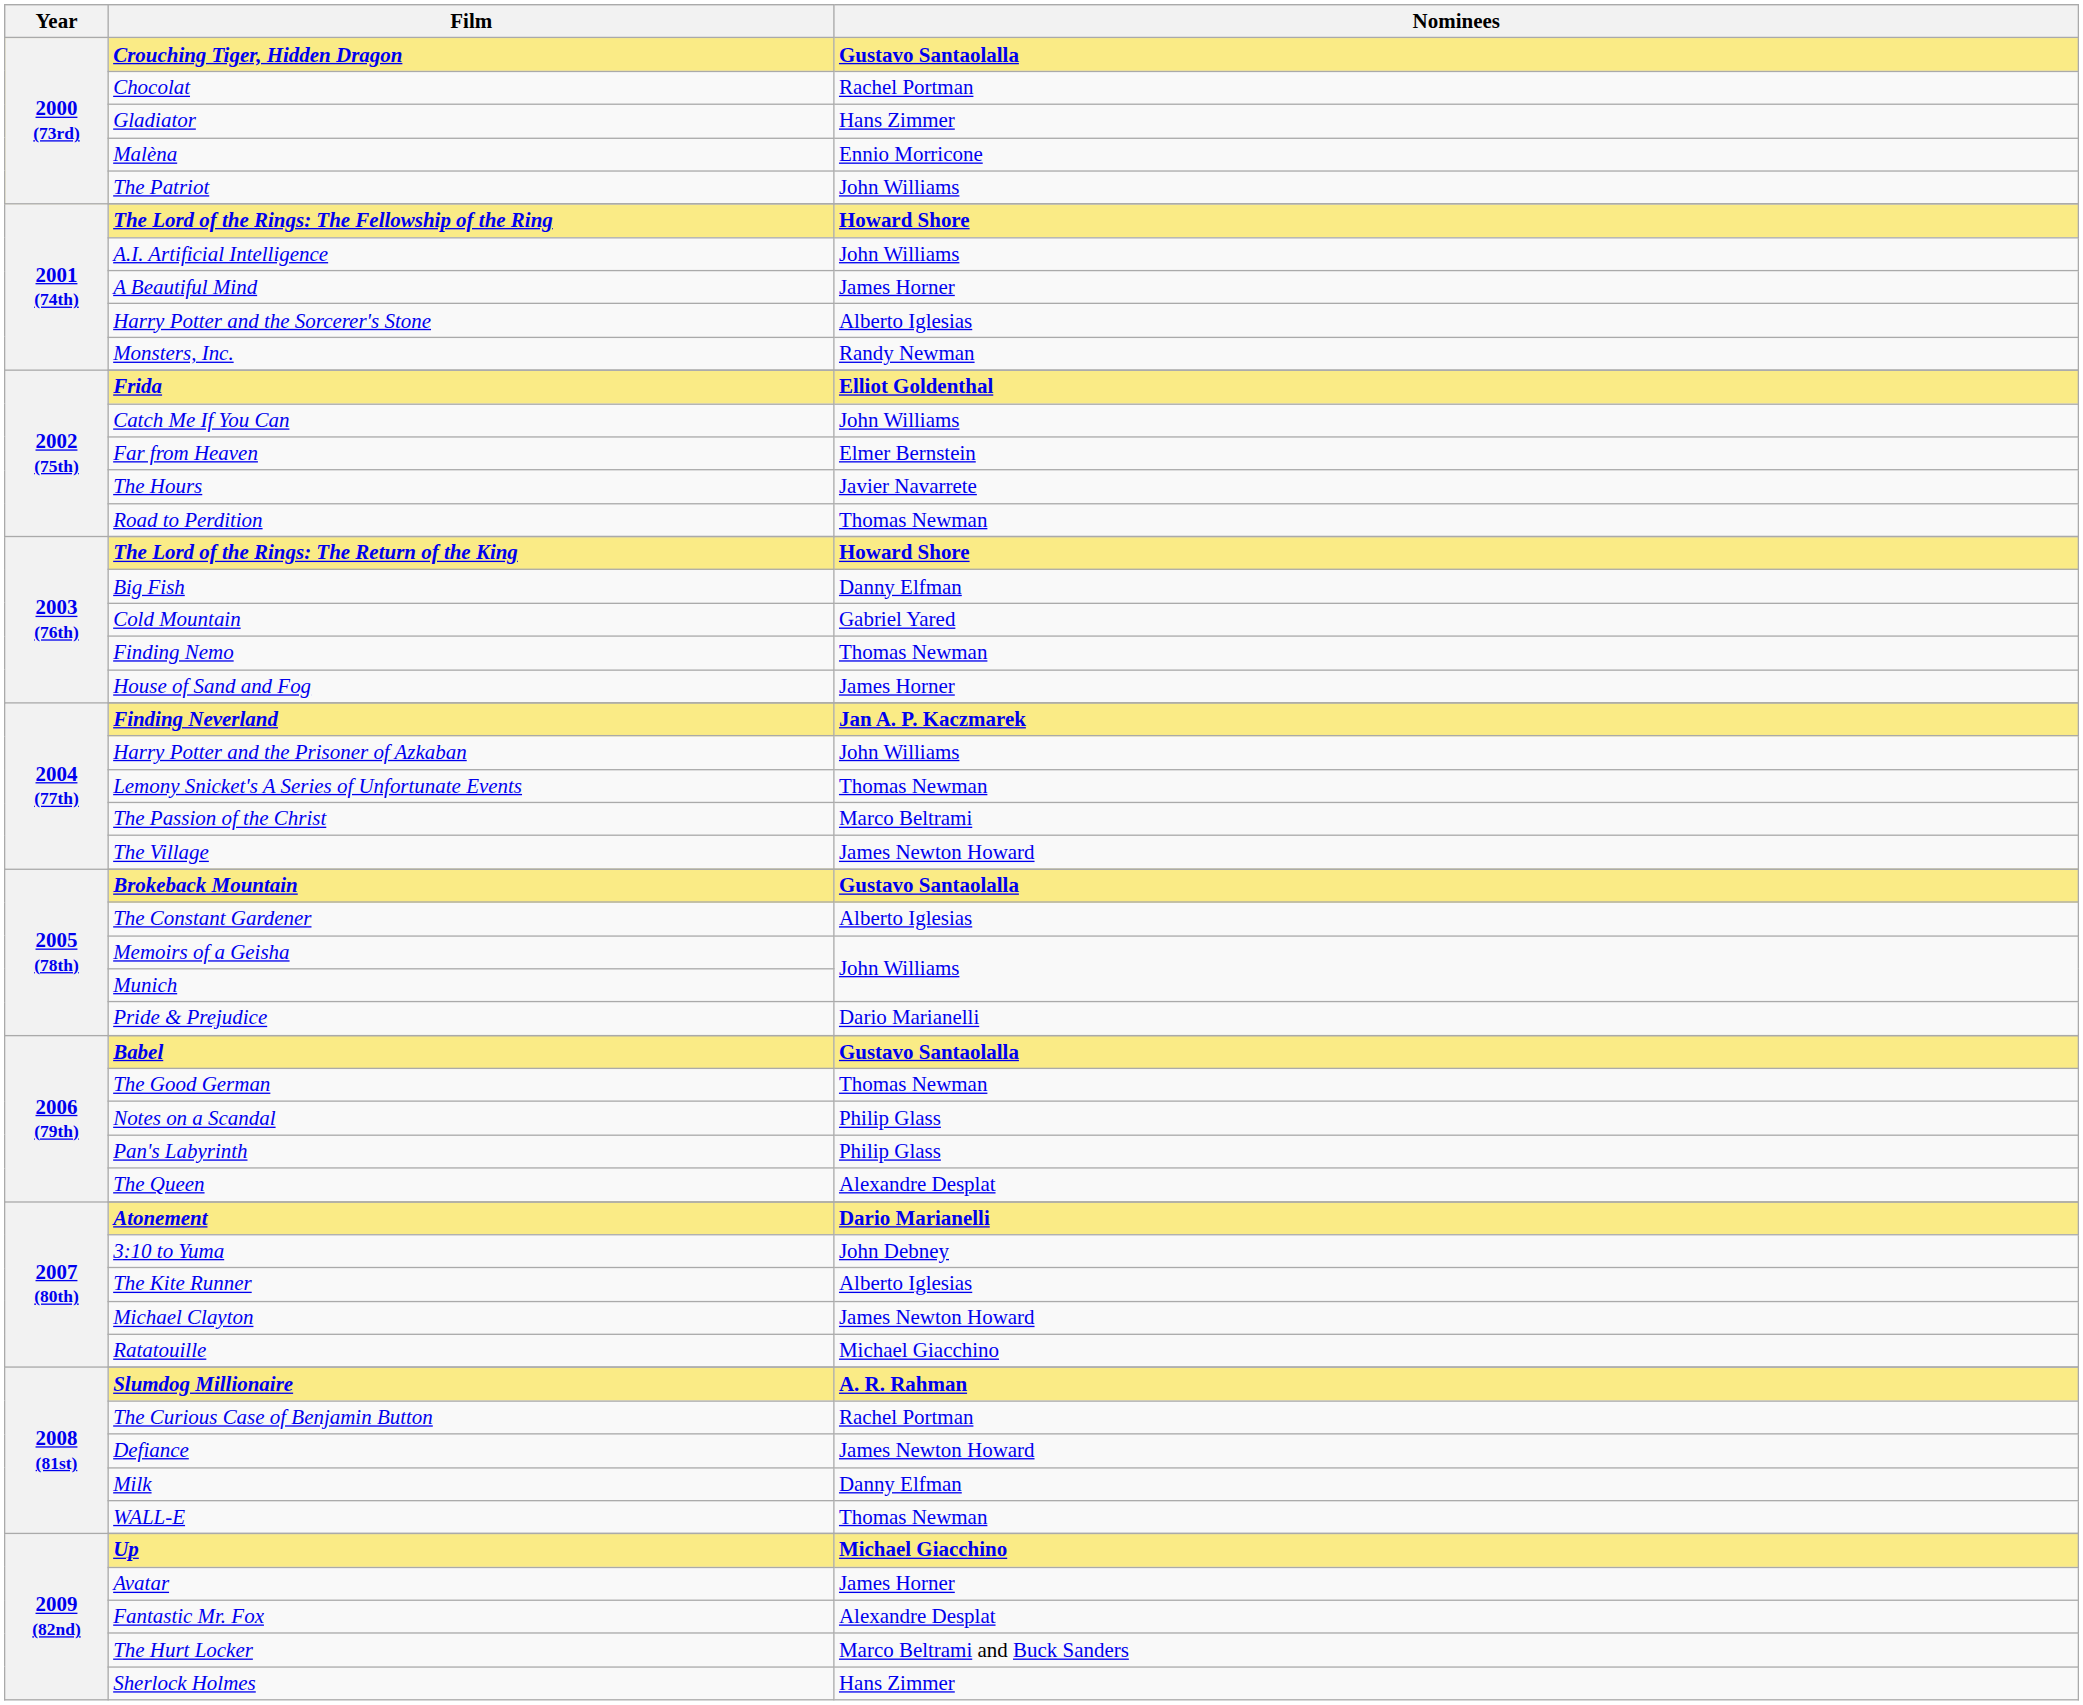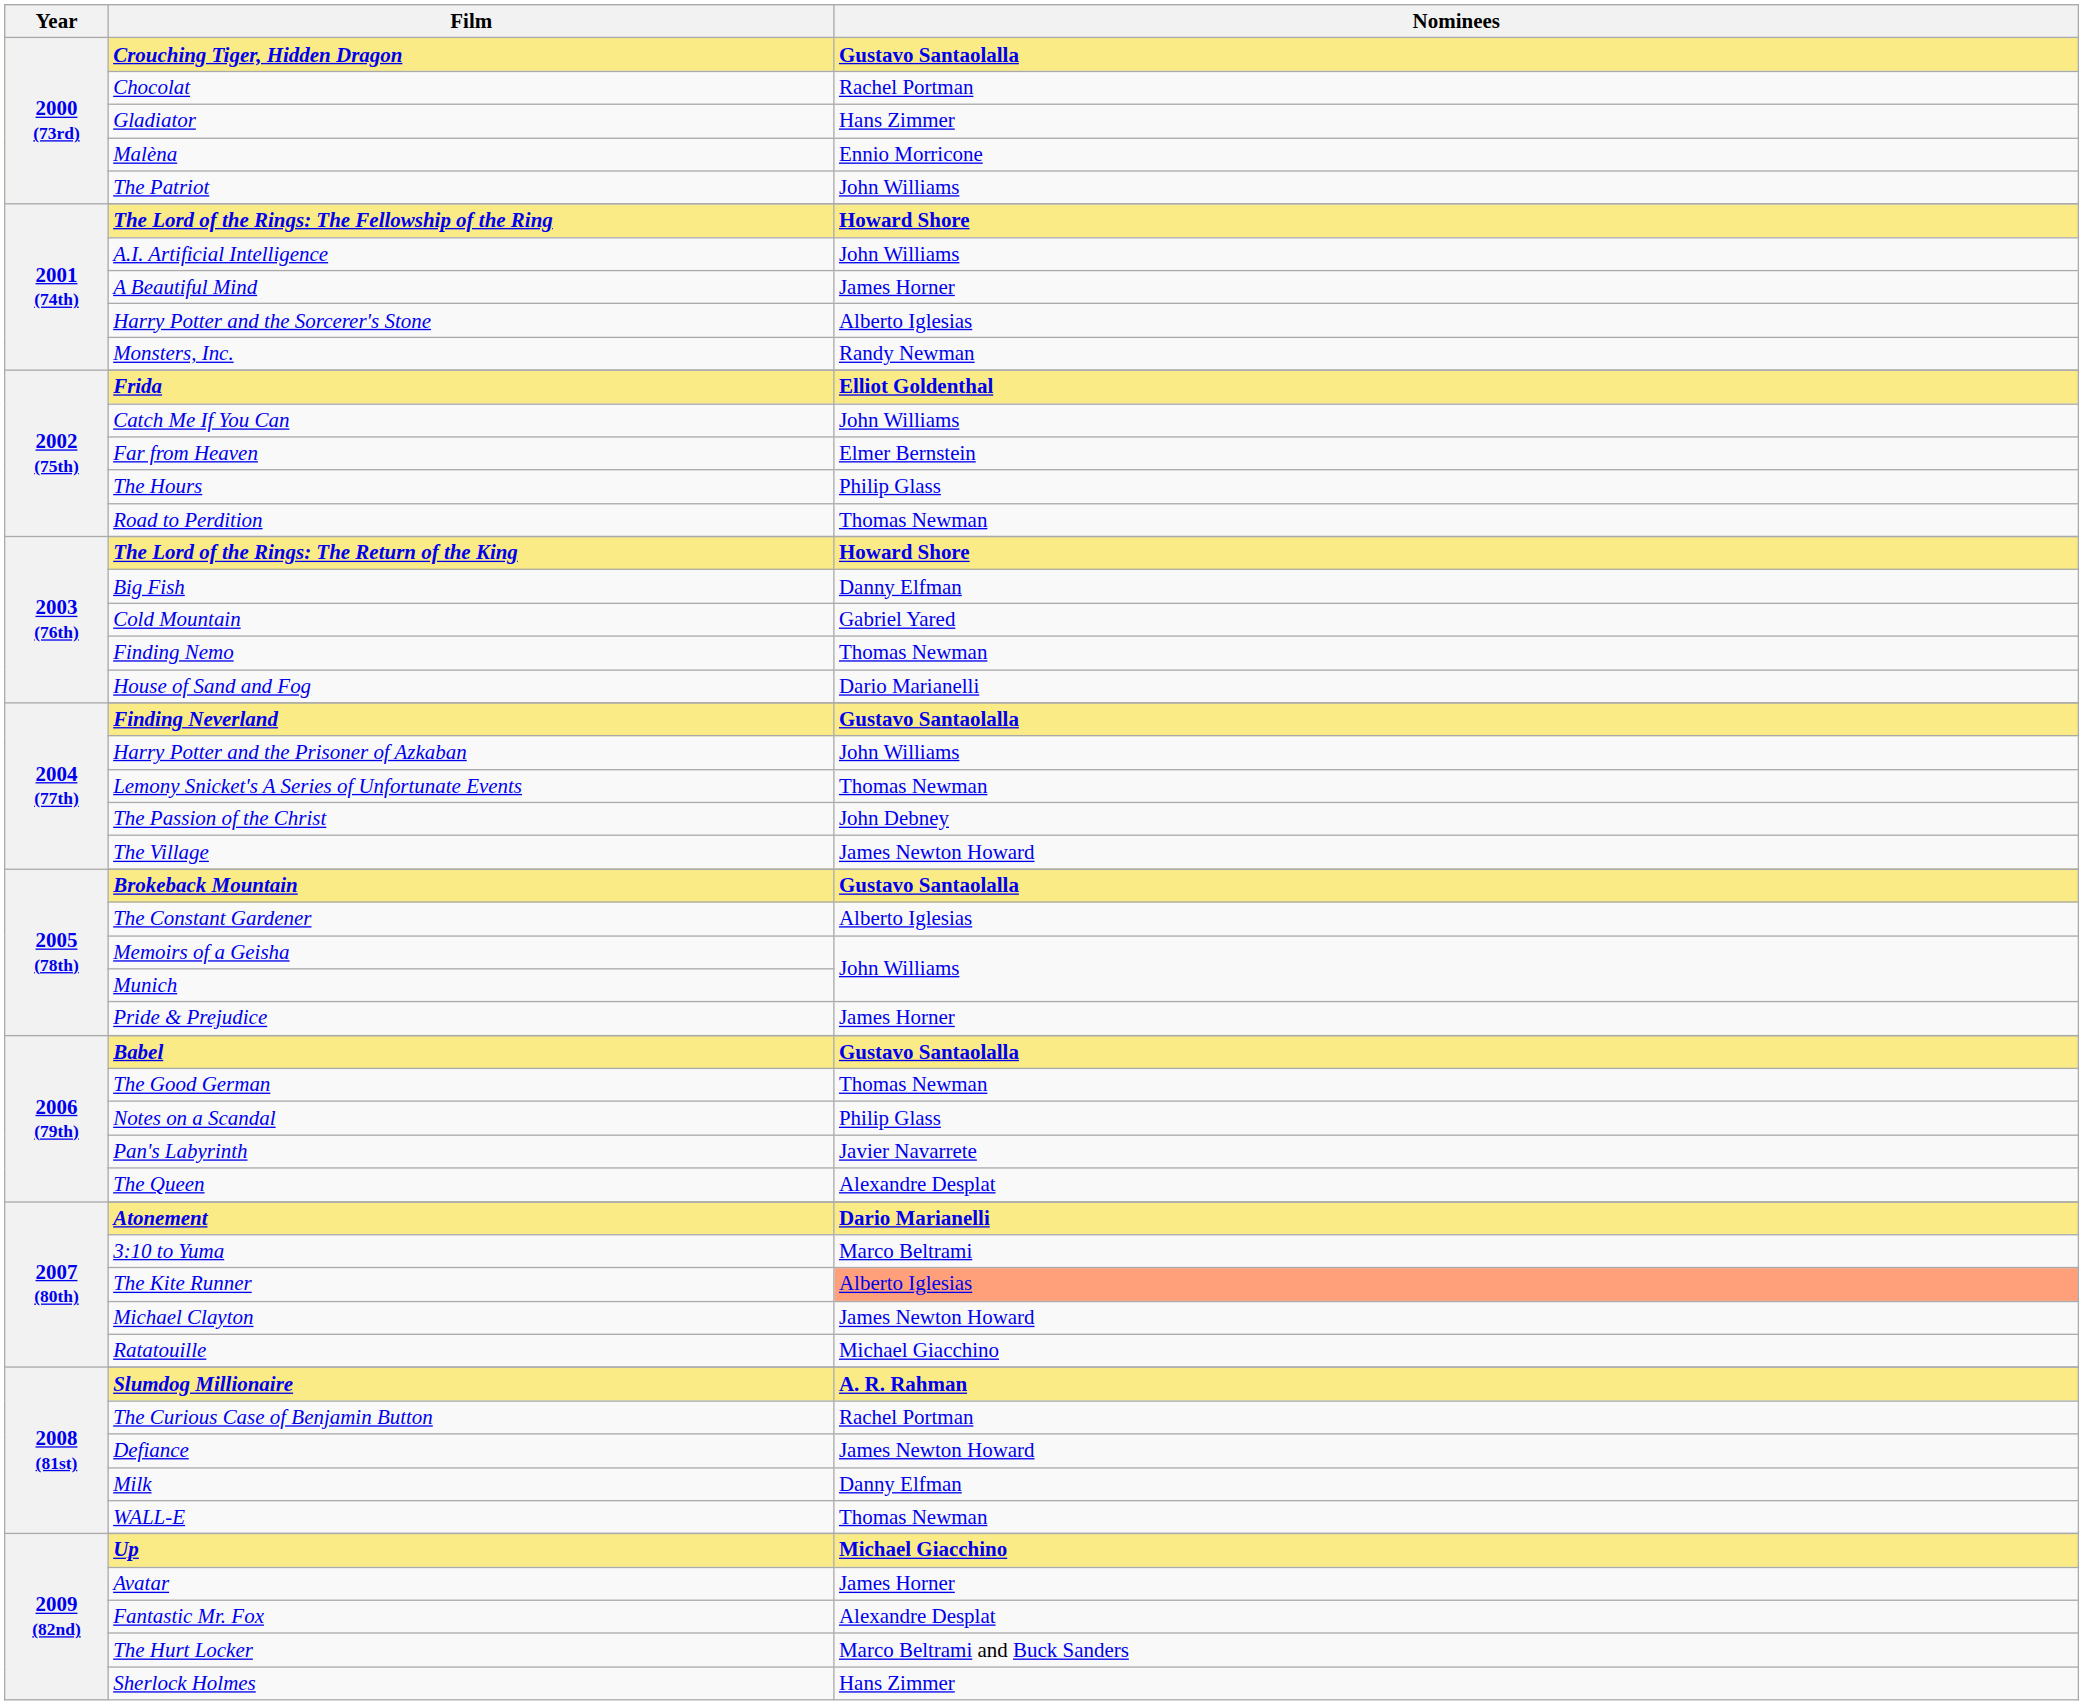The Hours | Nominees: Javier Navarrete -> Philip Glass
House of Sand and Fog | Nominees: James Horner -> Dario Marianelli
Finding Neverland | Nominees: Jan A. P. Kaczmarek -> Gustavo Santaolalla
The Passion of the Christ | Nominees: Marco Beltrami -> John Debney
Pride & Prejudice | Nominees: Dario Marianelli -> James Horner
Pan's Labyrinth | Nominees: Philip Glass -> Javier Navarrete
3:10 to Yuma | Nominees: John Debney -> Marco Beltrami
The Kite Runner | Nominees: no background -> lightsalmon background
